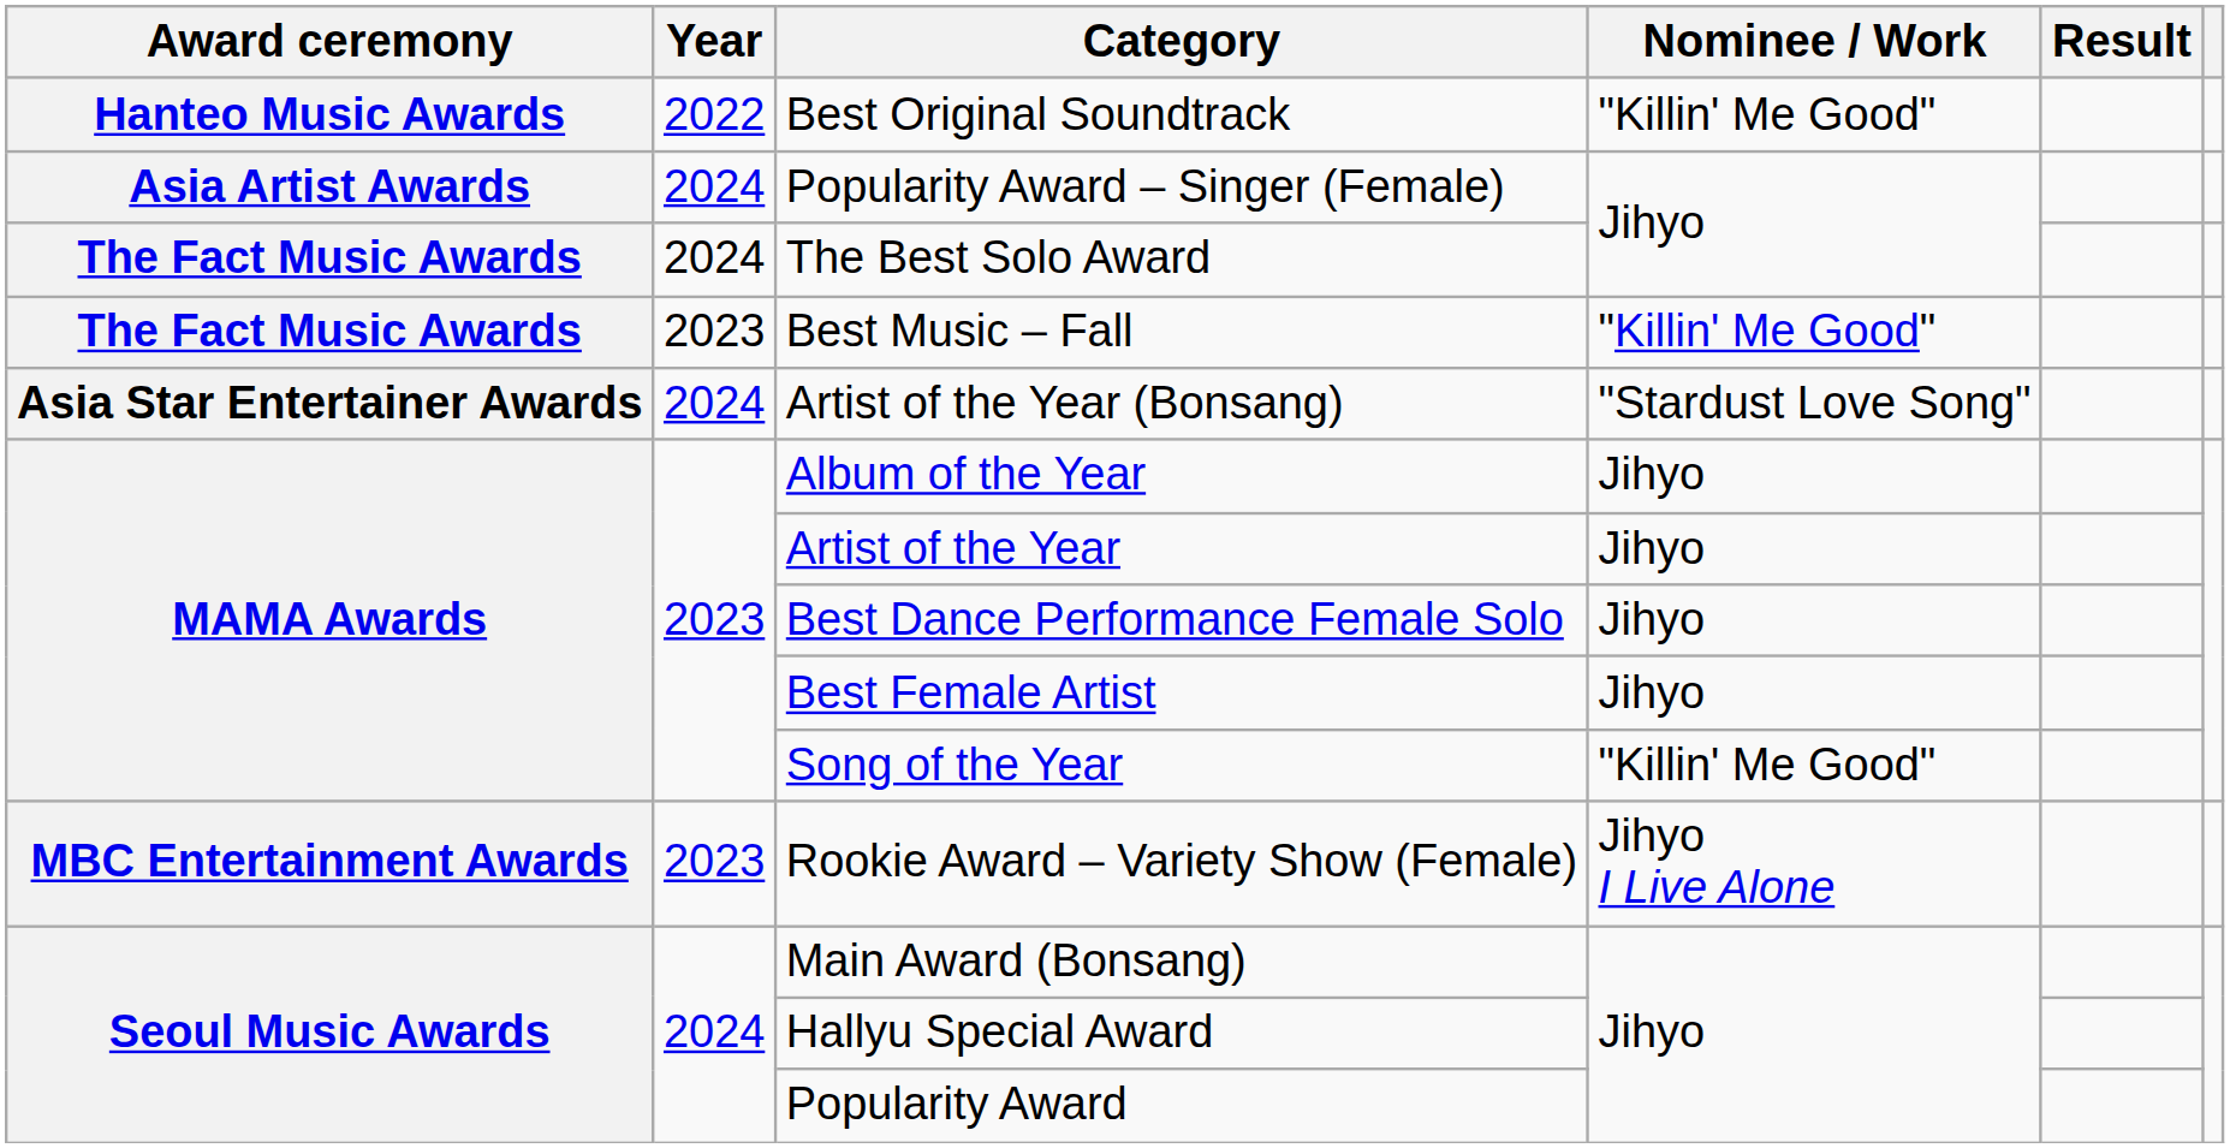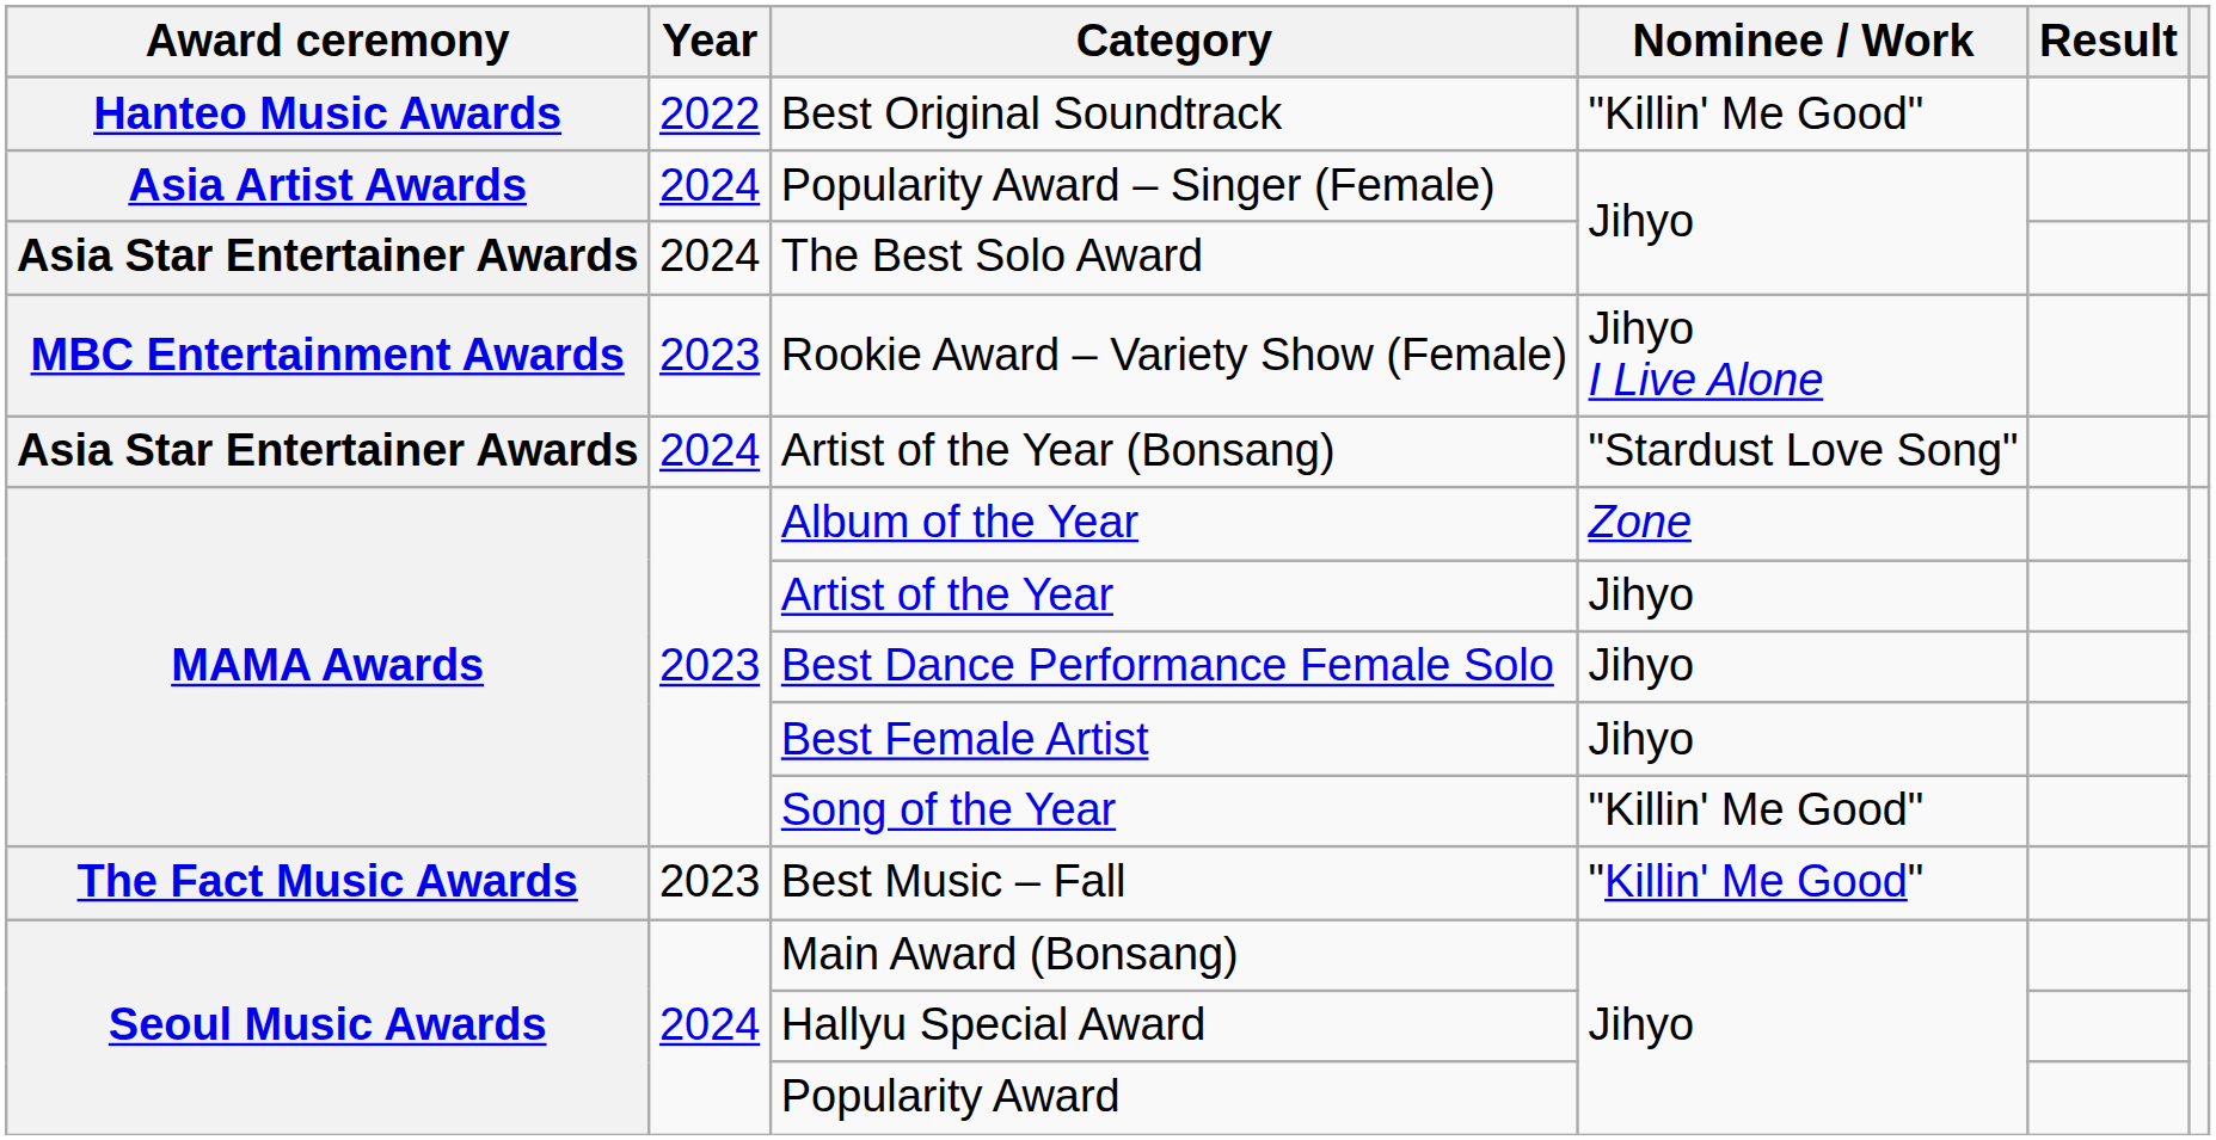The Best Solo Award | Award ceremony: The Fact Music Awards -> Asia Star Entertainer Awards
rows swapped: Best Music – Fall <-> Rookie Award – Variety Show (Female)
Album of the Year | Nominee / Work: Jihyo -> Zone
